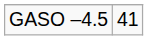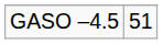GASO –4.5 | column 2: 41 -> 51
